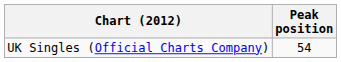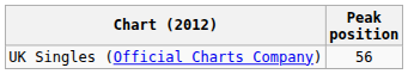UK Singles (Official Charts Company) | Peak position: 54 -> 56
